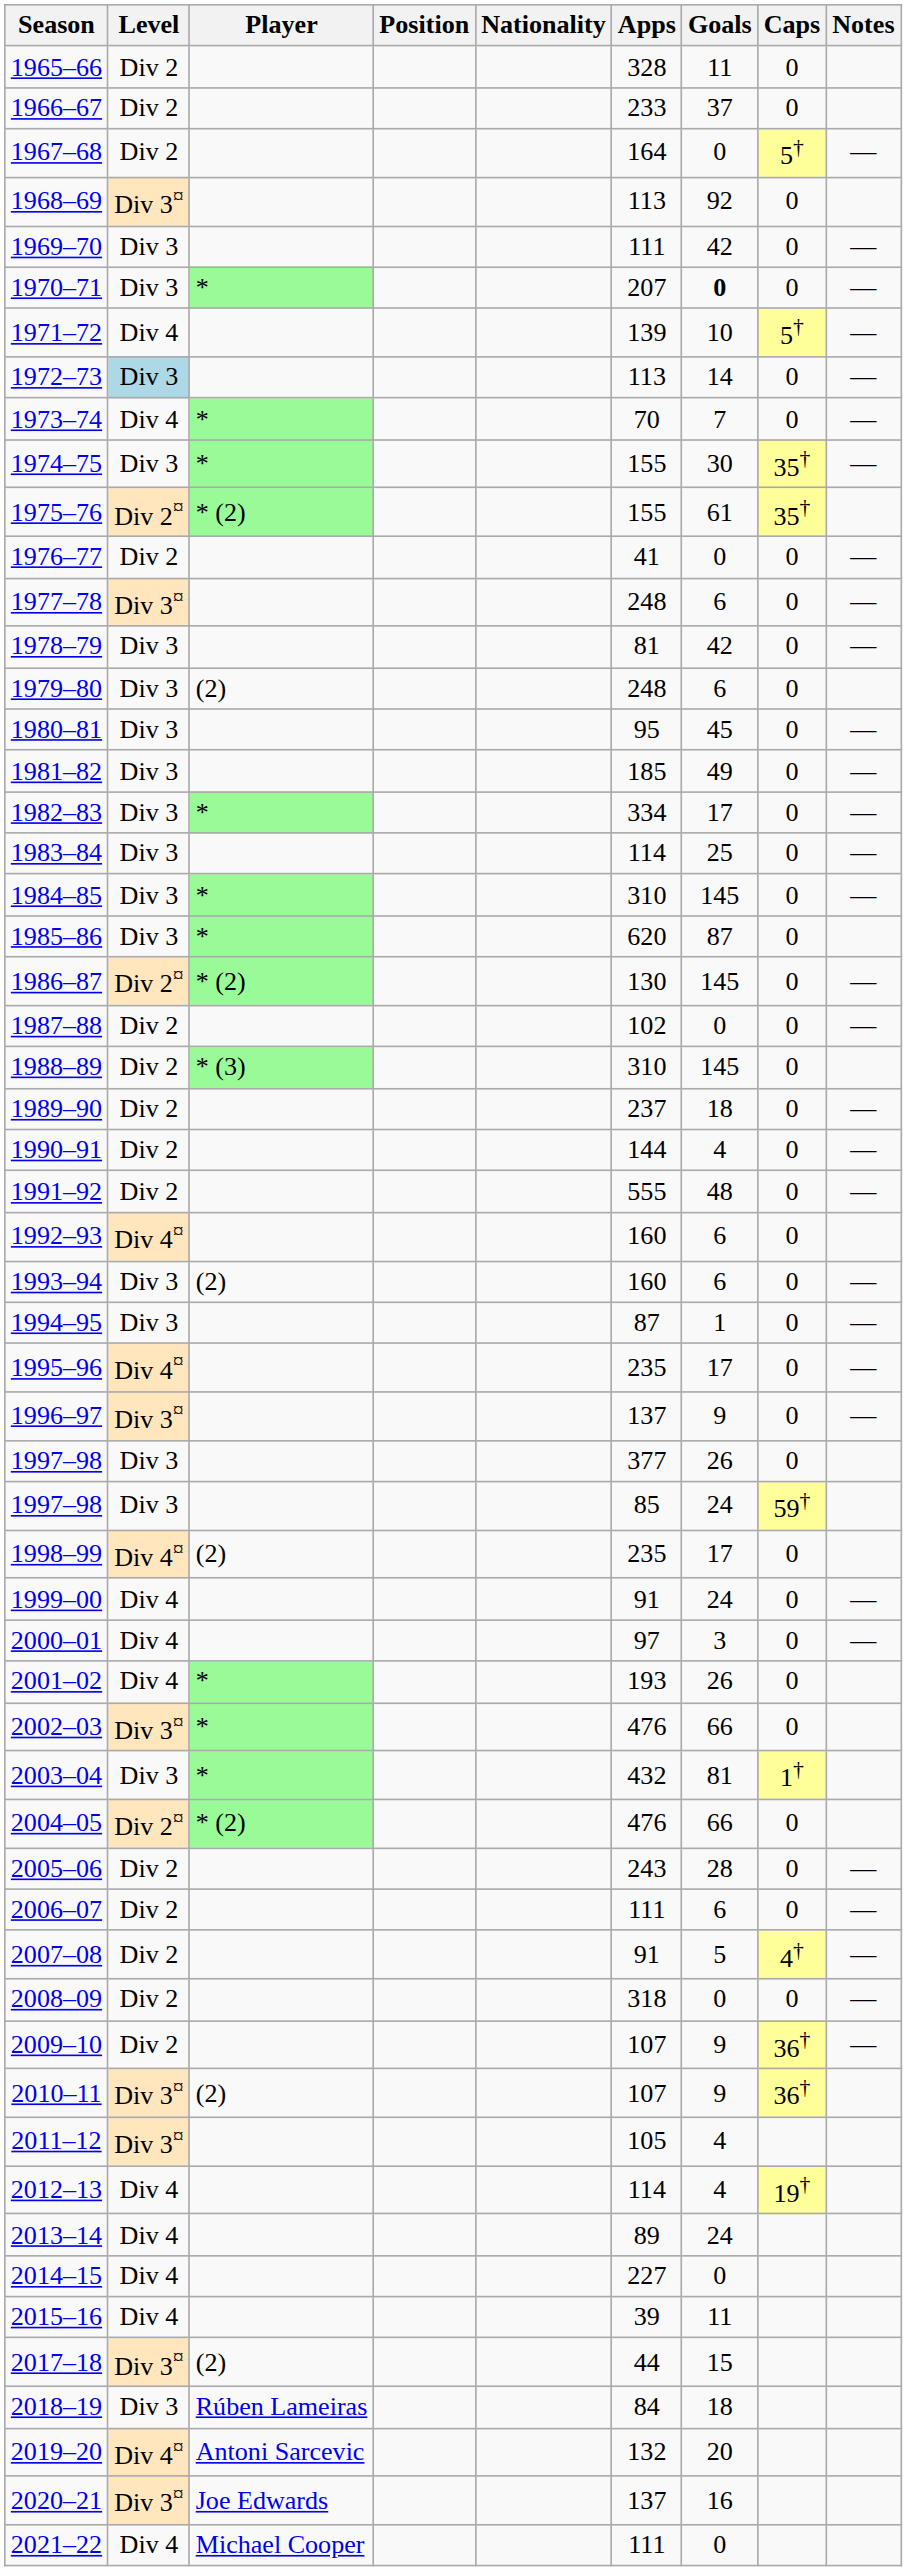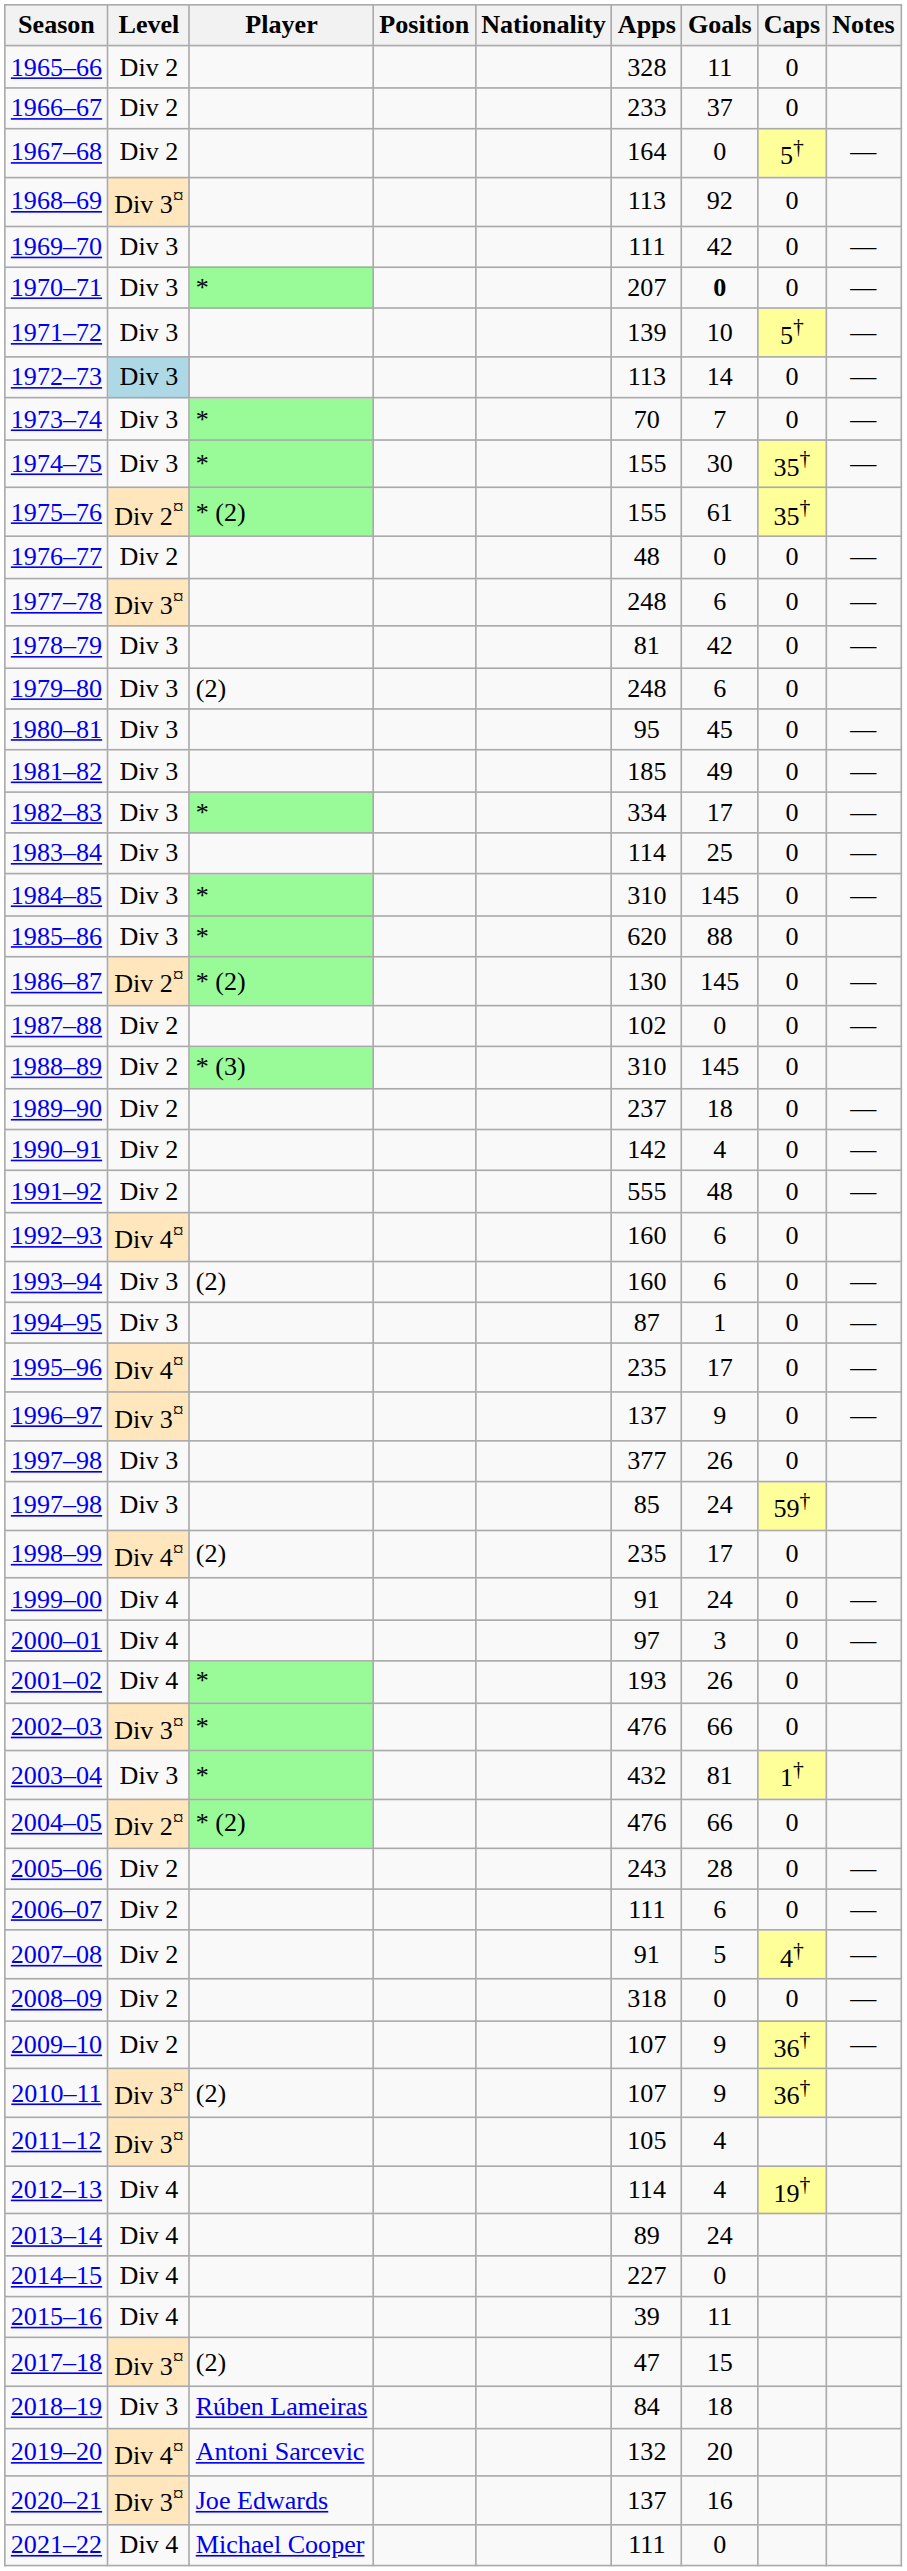1971–72 | Level: Div 4 -> Div 3
1973–74 | Level: Div 4 -> Div 3
1976–77 | Apps: 41 -> 48
1985–86 | Goals: 87 -> 88
1990–91 | Apps: 144 -> 142
2017–18 | Apps: 44 -> 47
